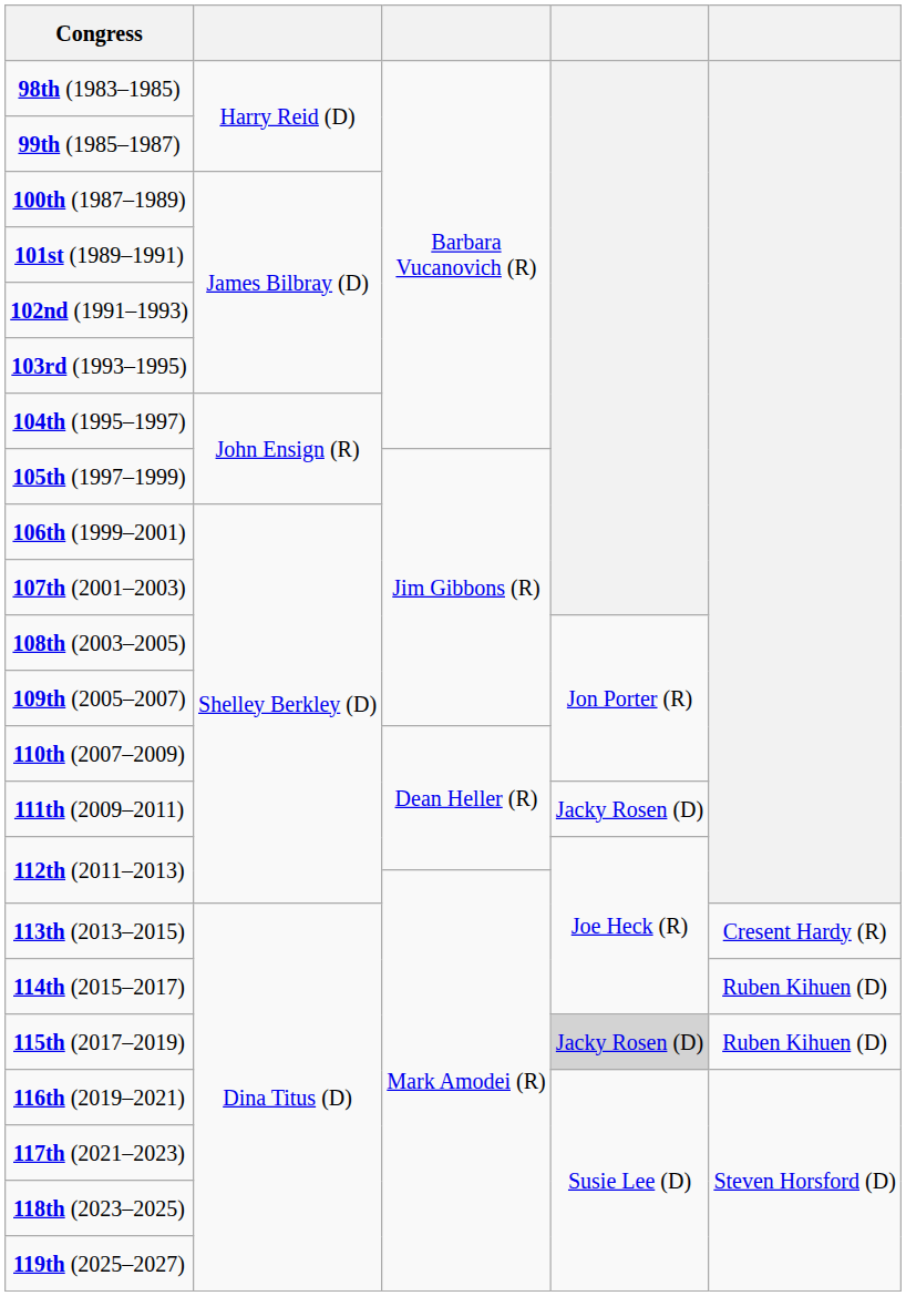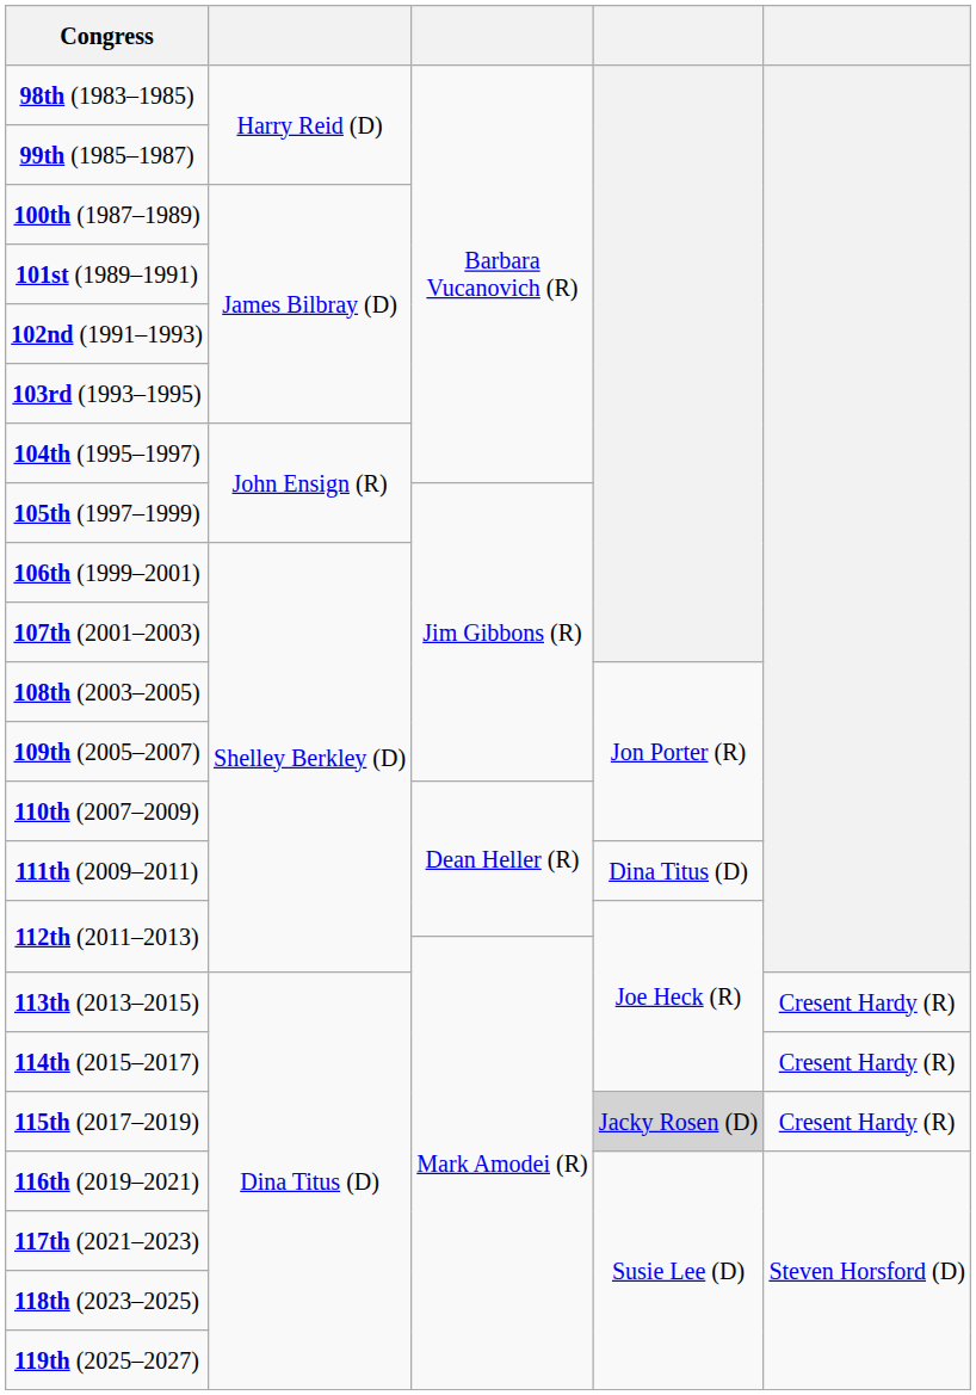111th (2009–2011) | column 4: Jacky Rosen (D) -> Dina Titus (D)
114th (2015–2017) | column 5: Ruben Kihuen (D) -> Cresent Hardy (R)
115th (2017–2019) | column 5: Ruben Kihuen (D) -> Cresent Hardy (R)
